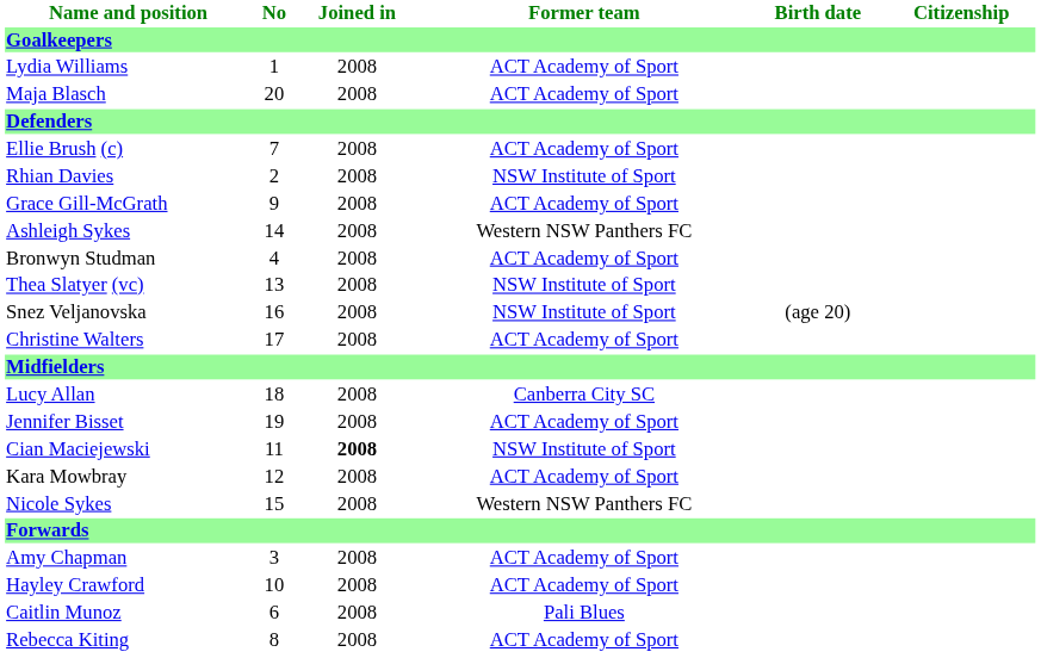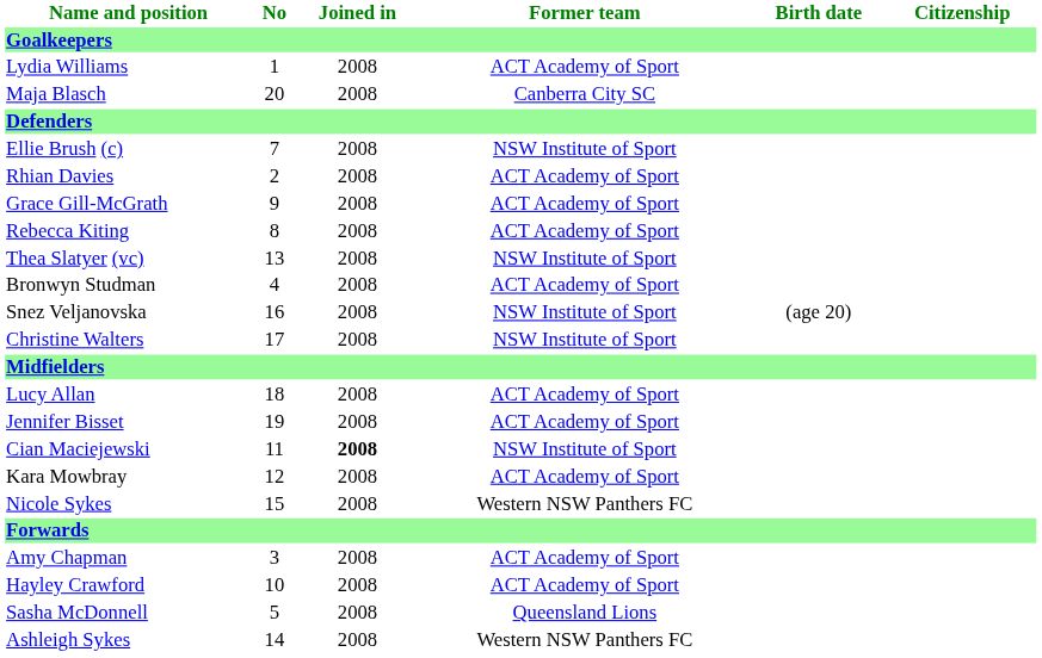Maja Blasch | Former team: ACT Academy of Sport -> Canberra City SC
Ellie Brush (c) | Former team: ACT Academy of Sport -> NSW Institute of Sport
Rhian Davies | Former team: NSW Institute of Sport -> ACT Academy of Sport
rows swapped: Rebecca Kiting <-> Ashleigh Sykes
rows swapped: Thea Slatyer (vc) <-> Bronwyn Studman
Christine Walters | Former team: ACT Academy of Sport -> NSW Institute of Sport
Lucy Allan | Former team: Canberra City SC -> ACT Academy of Sport
+ row: Sasha McDonnell | 5 | 2008 | Queensland Lions
- row: Caitlin Munoz | 6 | 2008 | Pali Blues
